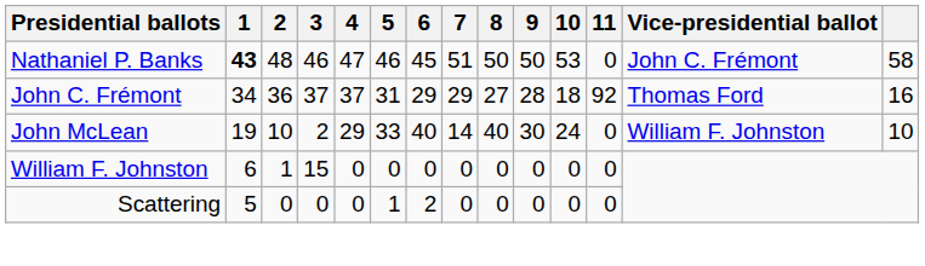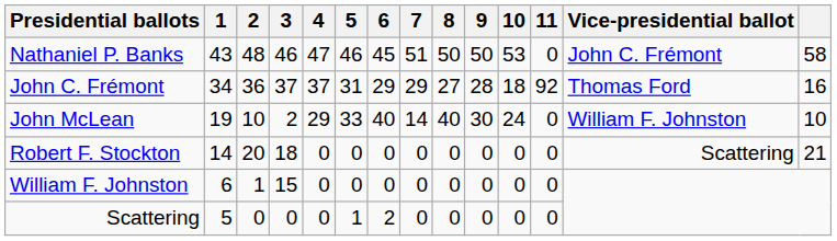Nathaniel P. Banks | 1: bold -> normal
+ row: Robert F. Stockton | 14 | 20 | 18 | 0 | 0 | 0 | 0 | 0 | 0 | 0 | 0 | Scattering | 21
